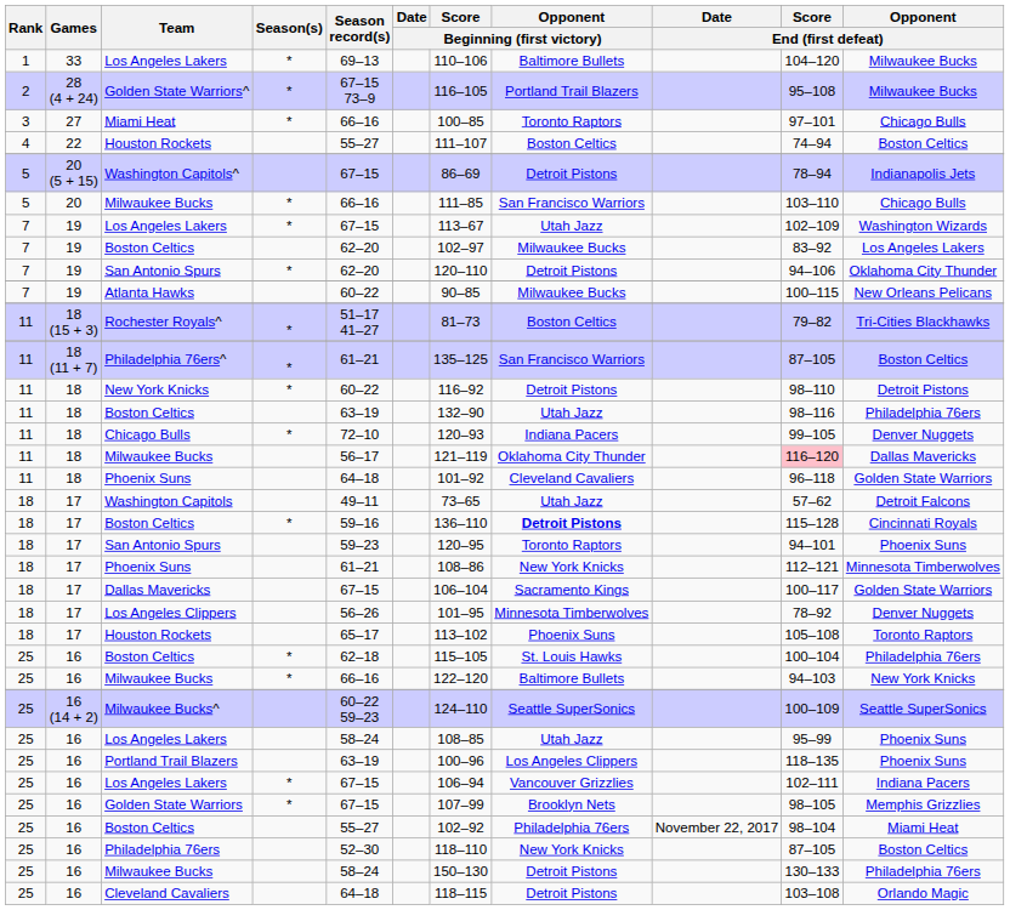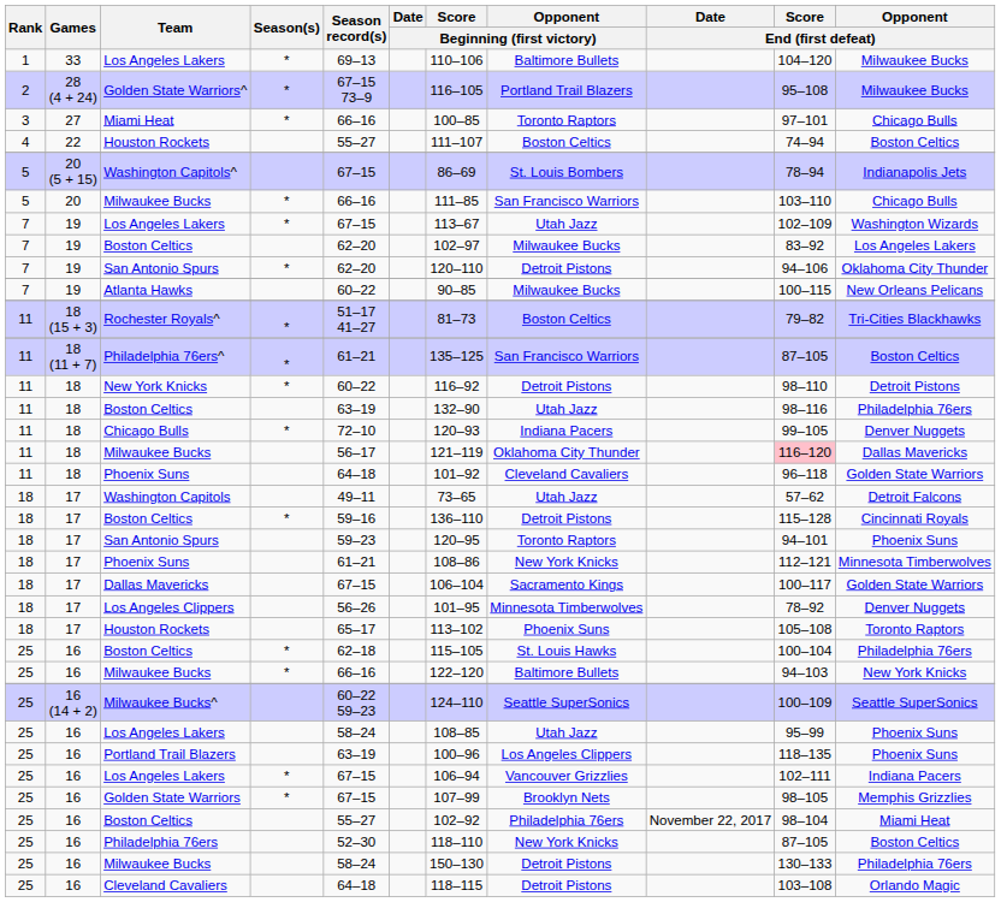Washington Capitols^ | Opponent / Beginning (first victory): Detroit Pistons -> St. Louis Bombers
17 / Boston Celtics | Opponent / Beginning (first victory): bold -> normal
